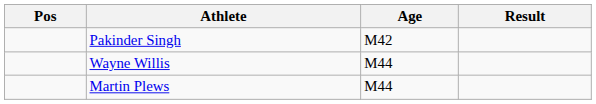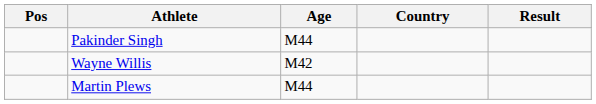+ column: Country
Pakinder Singh | Age: M42 -> M44
Wayne Willis | Age: M44 -> M42
